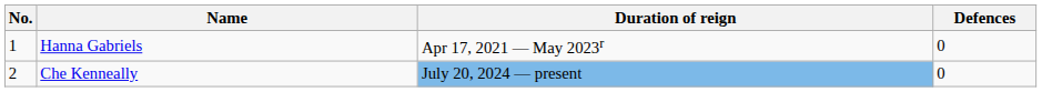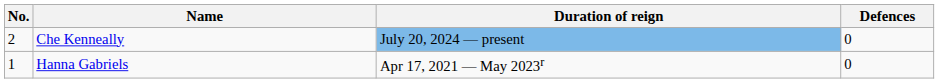rows swapped: Hanna Gabriels <-> Che Kenneally
